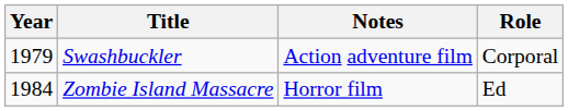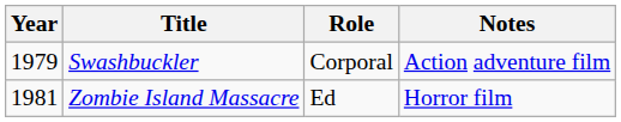columns swapped: Role <-> Notes
Zombie Island Massacre | Year: 1984 -> 1981
